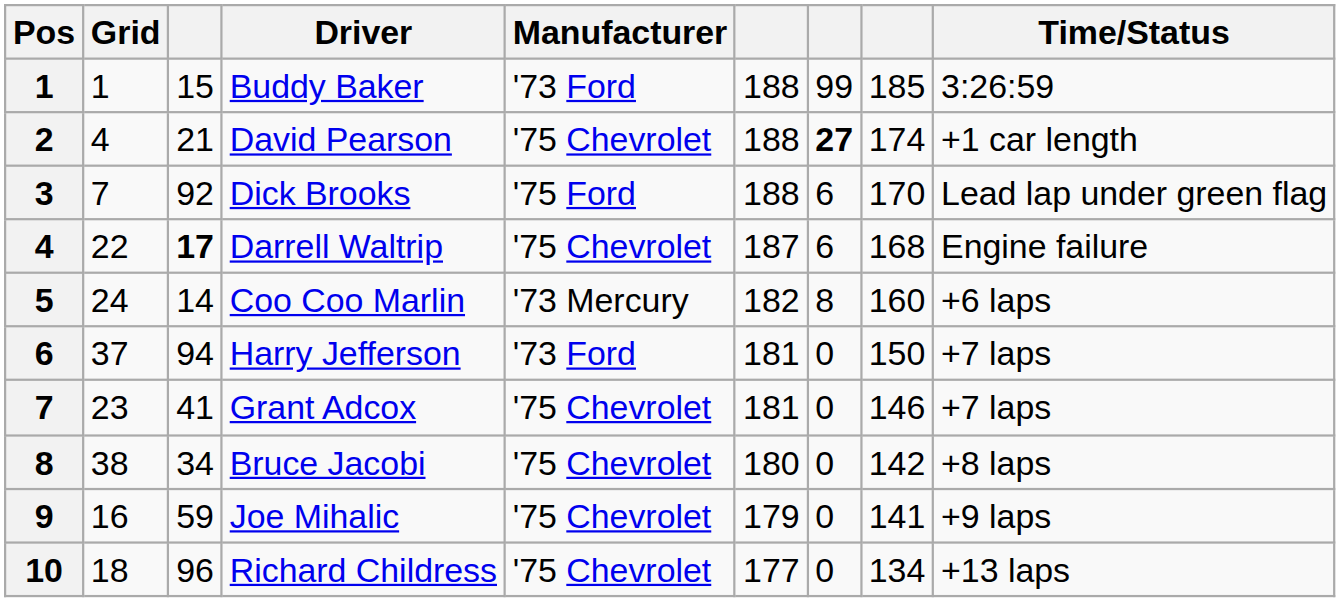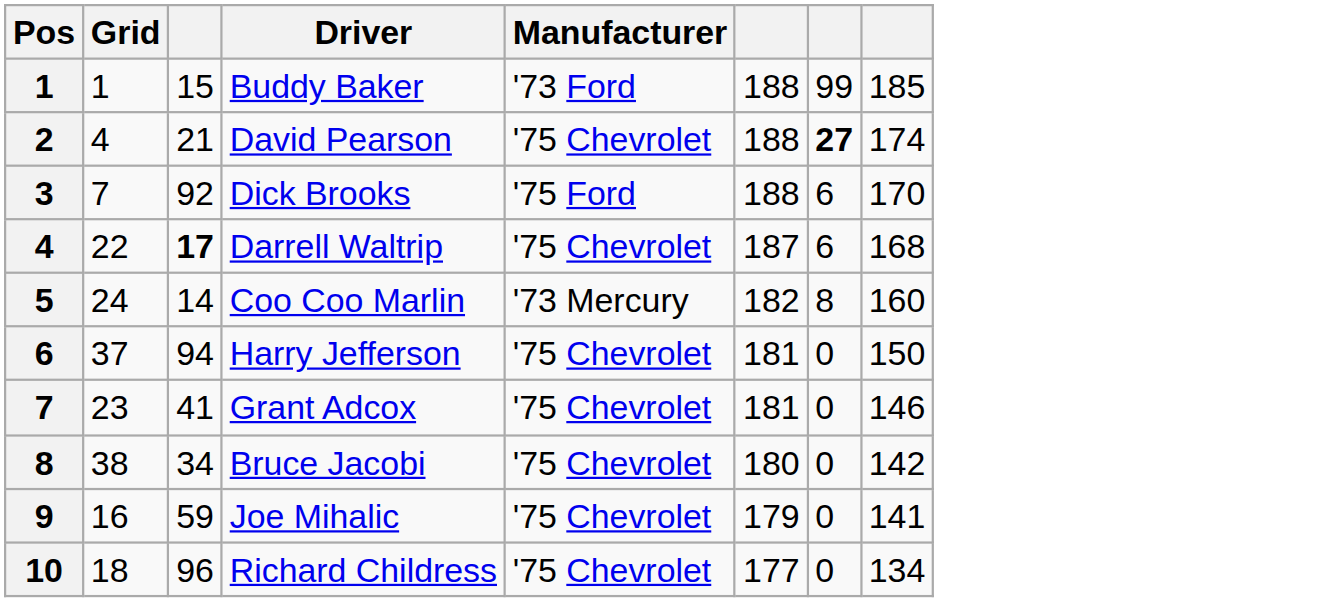- column: Time/Status | 3:26:59 | +1 car length | Lead lap under green flag | Engine failure | +6 laps | +7 laps | +7 laps | +8 laps | +9 laps | +13 laps
Harry Jefferson | Manufacturer: '73 Ford -> '75 Chevrolet
